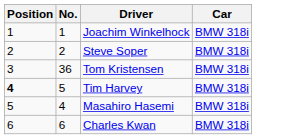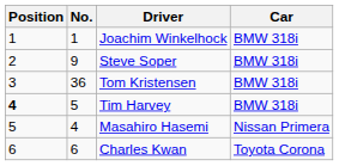Steve Soper | No.: 2 -> 9
Masahiro Hasemi | Car: BMW 318i -> Nissan Primera
Charles Kwan | Car: BMW 318i -> Toyota Corona
